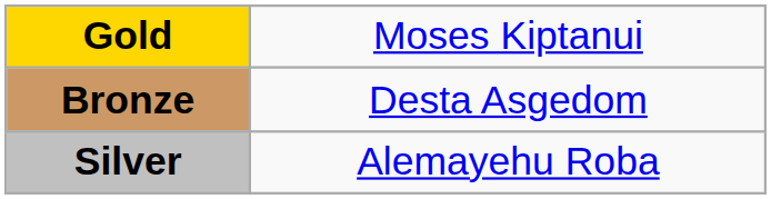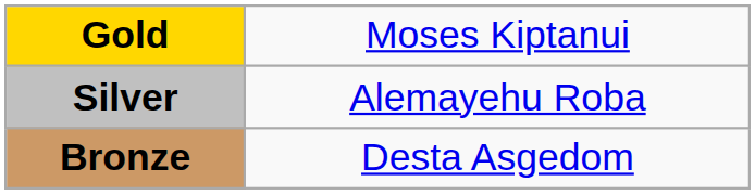rows swapped: Silver <-> Bronze
